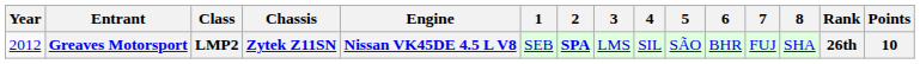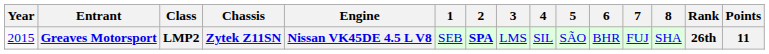Greaves Motorsport | Year: 2012 -> 2015
Greaves Motorsport | Points: 10 -> 11
